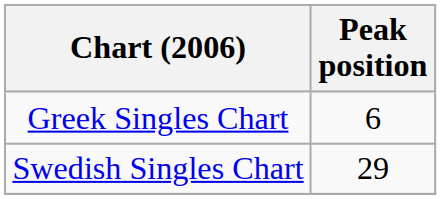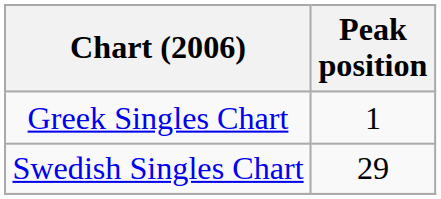Greek Singles Chart | Peak position: 6 -> 1
